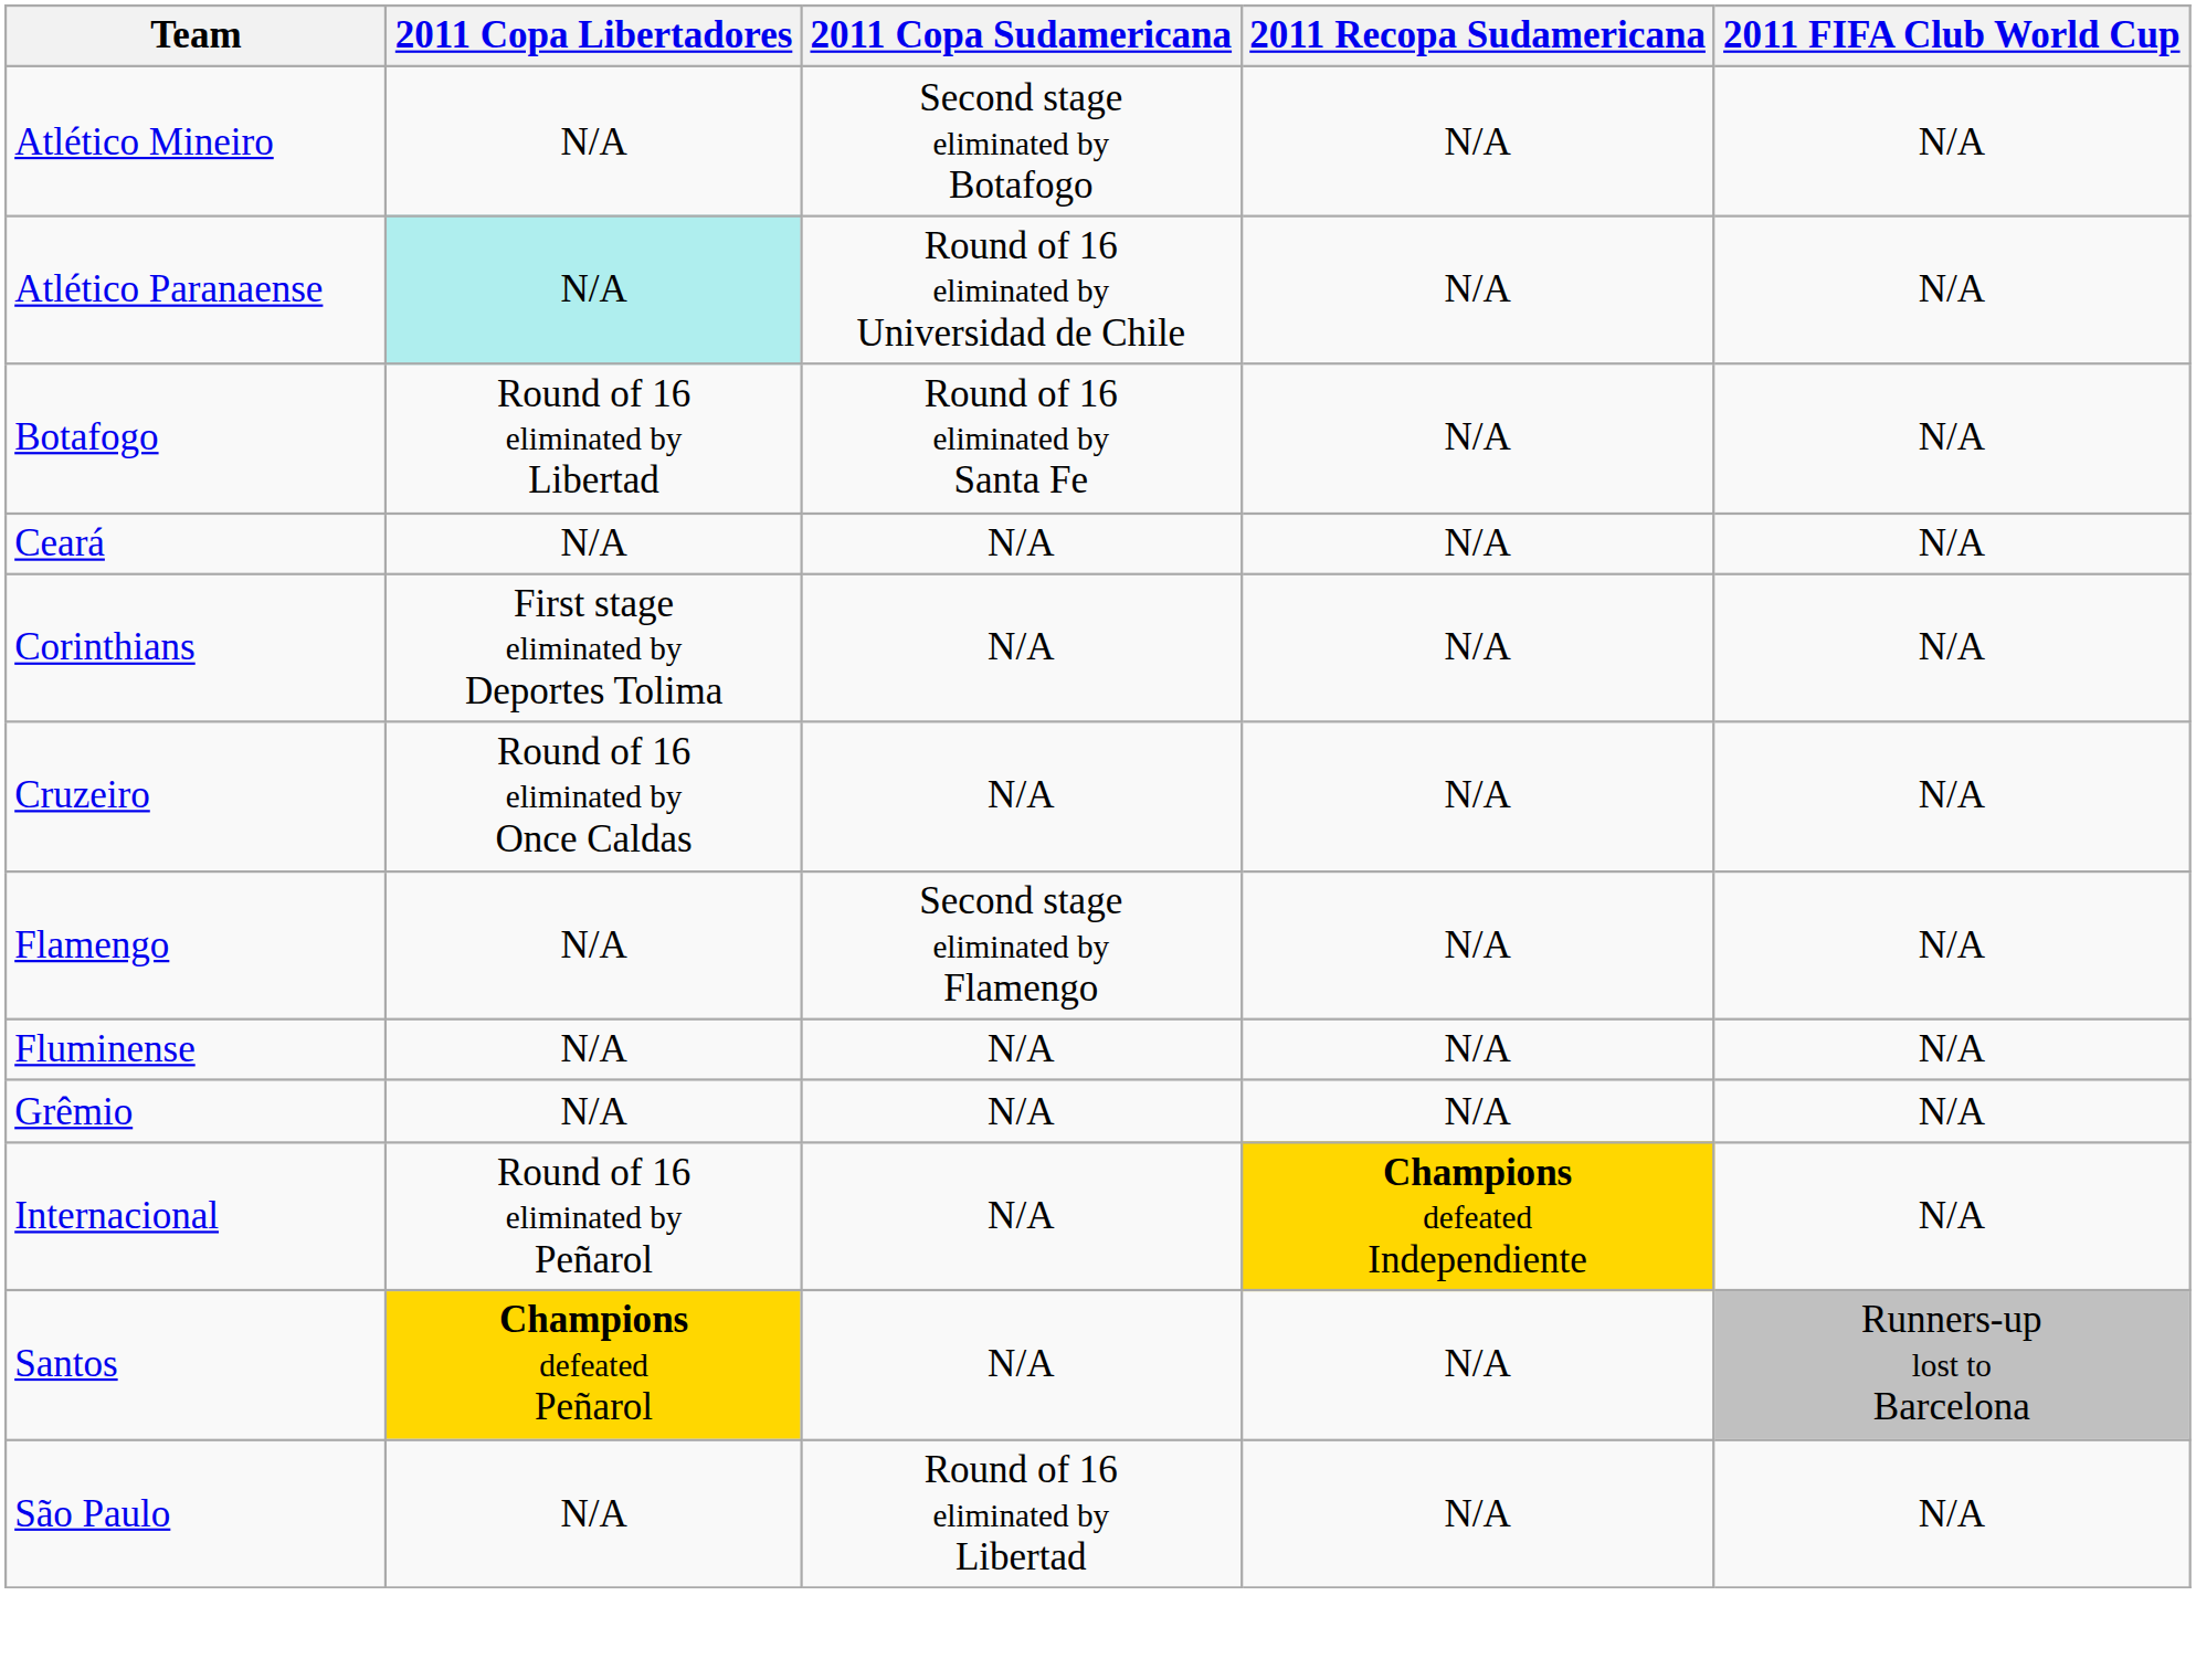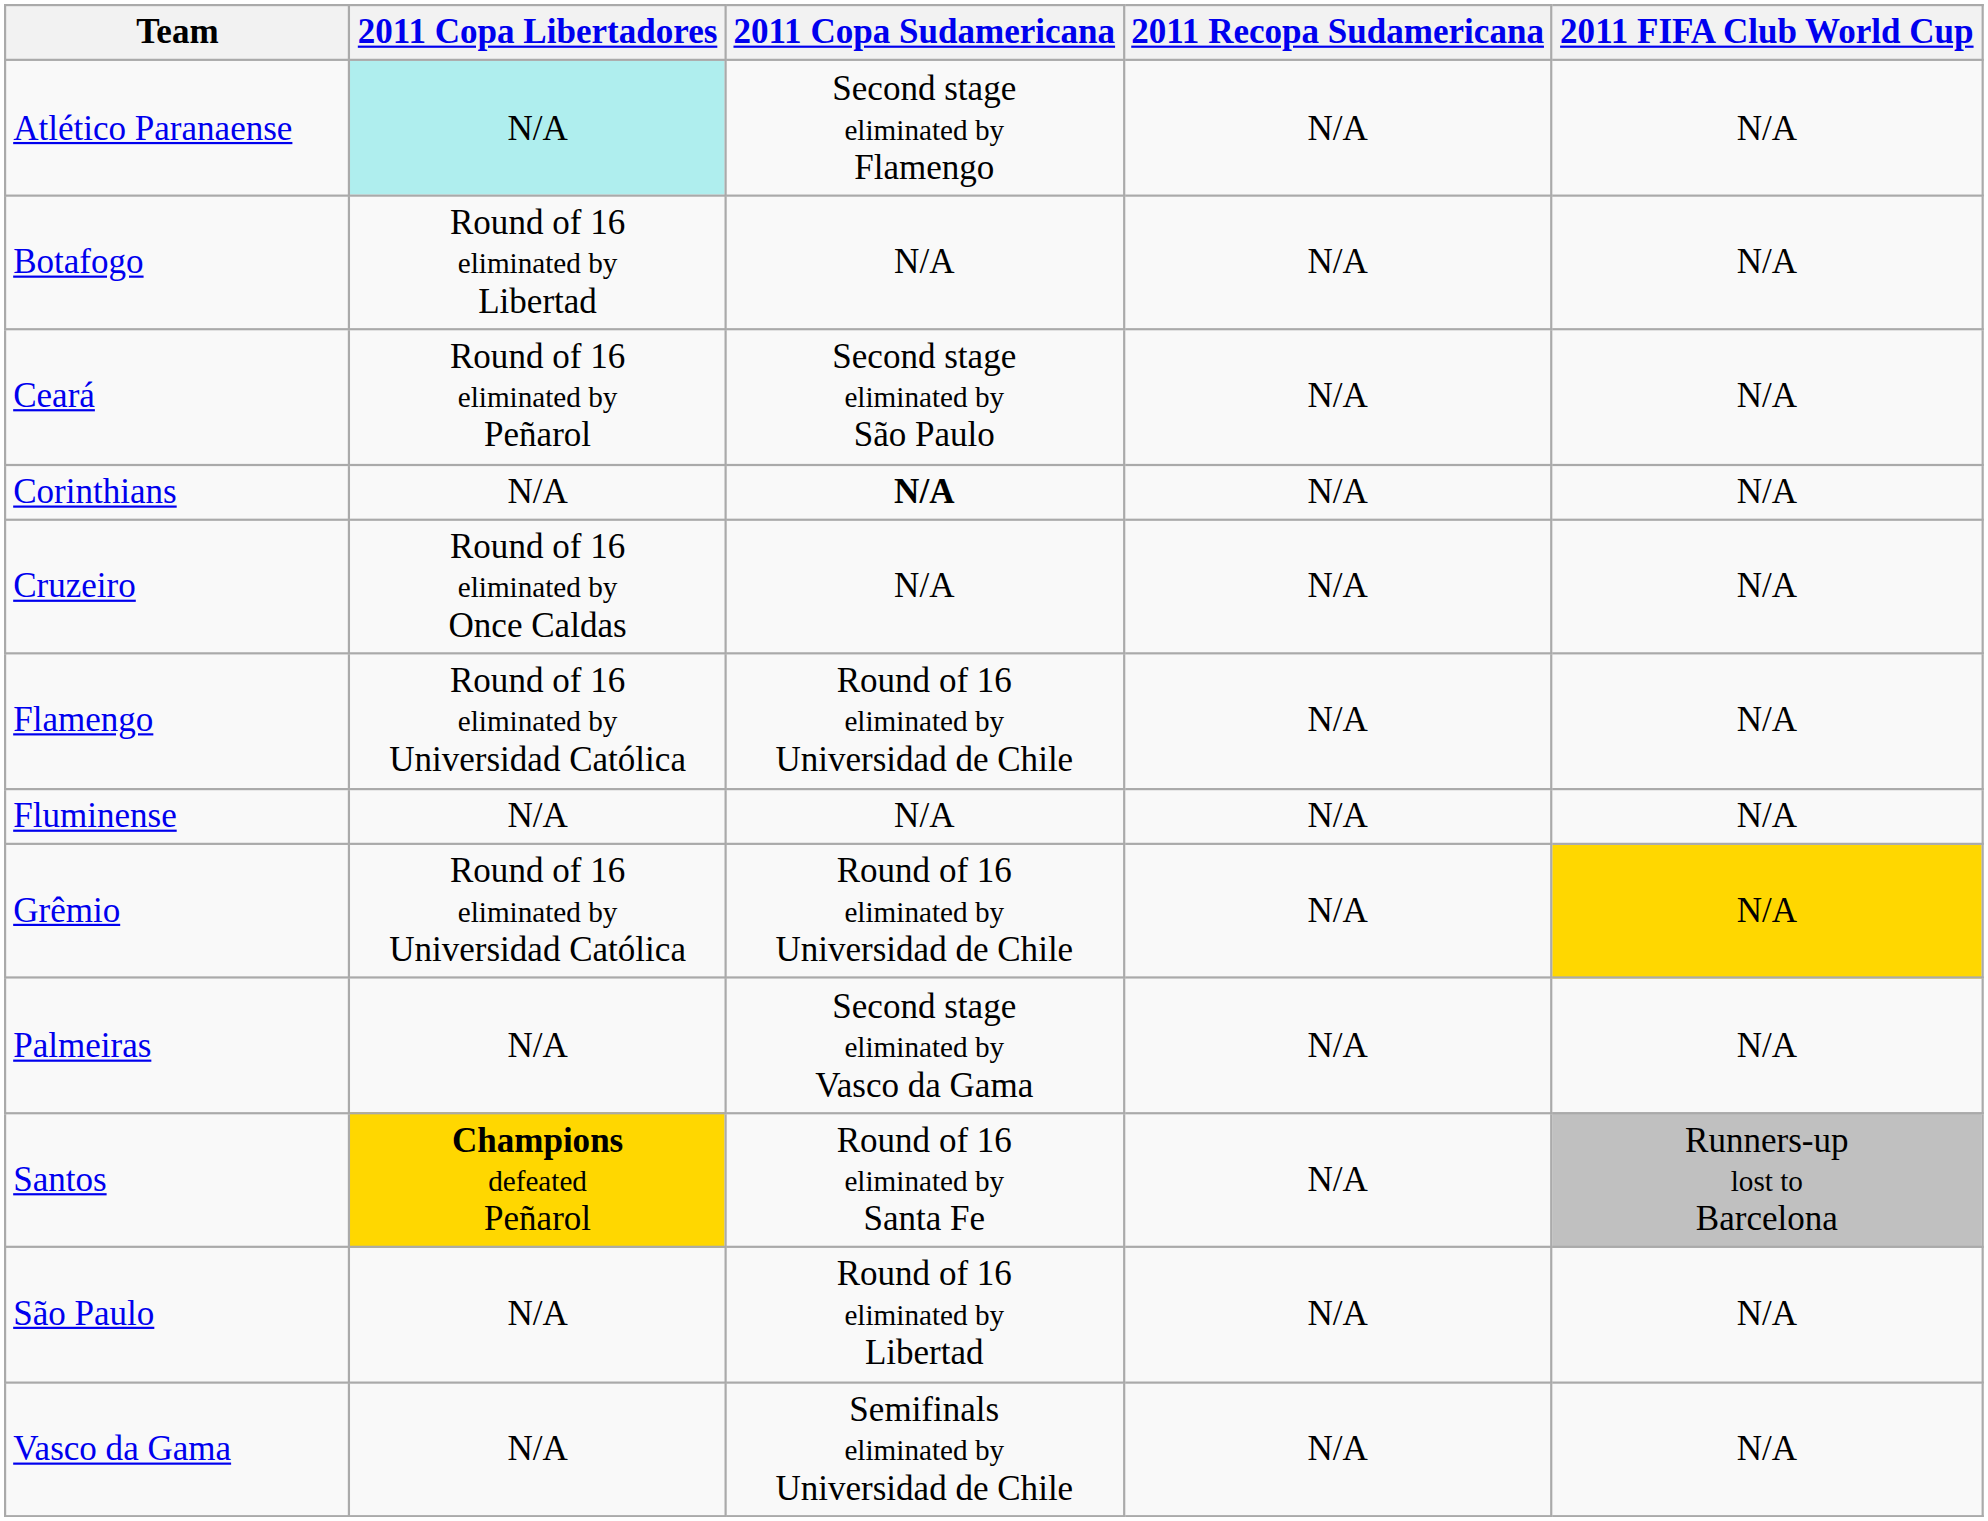- row: Atlético Mineiro | N/A | Second stage eliminated by Botafogo | N/A | N/A
Atlético Paranaense | 2011 Copa Sudamericana: Round of 16 eliminated by Universidad de Chile -> Second stage eliminated by Flamengo
Botafogo | 2011 Copa Sudamericana: Round of 16 eliminated by Santa Fe -> N/A
Ceará | 2011 Copa Libertadores: N/A -> Round of 16 eliminated by Peñarol
Ceará | 2011 Copa Sudamericana: N/A -> Second stage eliminated by São Paulo
Corinthians | 2011 Copa Libertadores: First stage eliminated by Deportes Tolima -> N/A
Corinthians | 2011 Copa Sudamericana: normal -> bold
Flamengo | 2011 Copa Libertadores: N/A -> Round of 16 eliminated by Universidad Católica
Flamengo | 2011 Copa Sudamericana: Second stage eliminated by Flamengo -> Round of 16 eliminated by Universidad de Chile
Grêmio | 2011 Copa Libertadores: N/A -> Round of 16 eliminated by Universidad Católica
Grêmio | 2011 Copa Sudamericana: N/A -> Round of 16 eliminated by Universidad de Chile
Grêmio | 2011 FIFA Club World Cup: no background -> gold background
- row: Internacional | Round of 16 eliminated by Peñarol | N/A | Champions defeated Independiente | N/A
+ row: Palmeiras | N/A | Second stage eliminated by Vasco da Gama | N/A | N/A
Santos | 2011 Copa Sudamericana: N/A -> Round of 16 eliminated by Santa Fe
+ row: Vasco da Gama | N/A | Semifinals eliminated by Universidad de Chile | N/A | N/A
